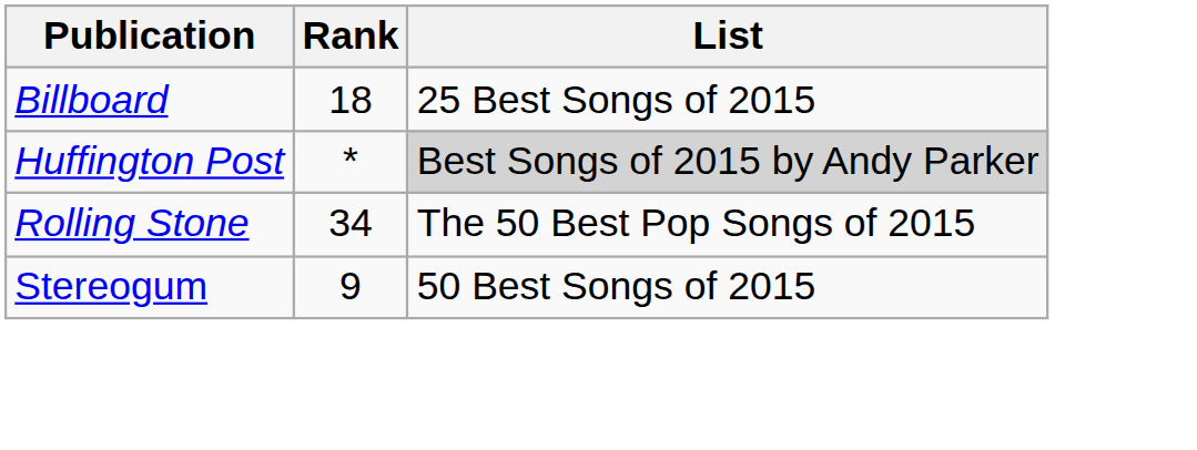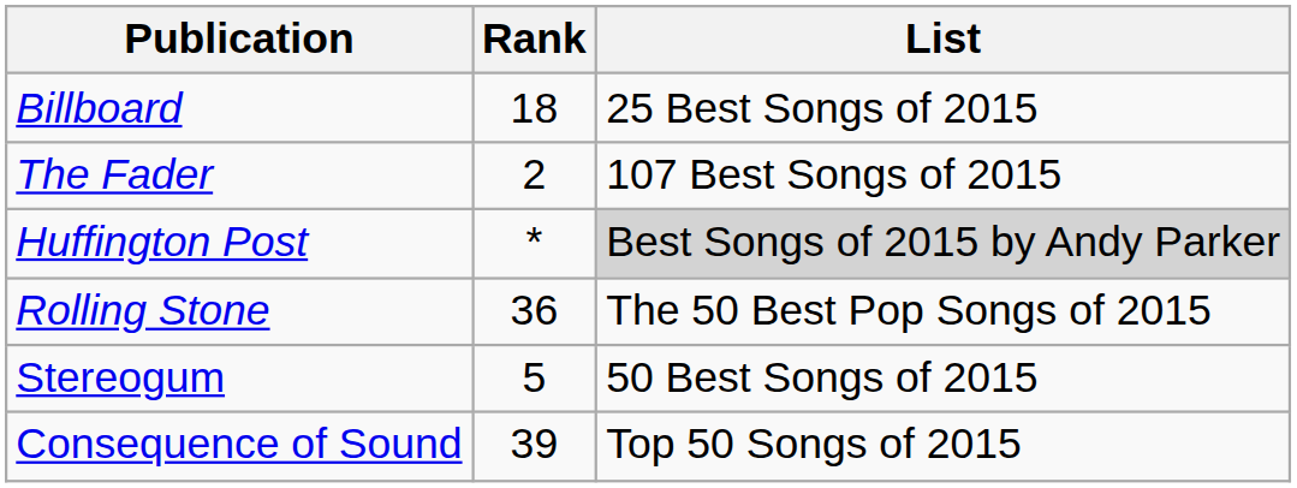+ row: The Fader | 2 | 107 Best Songs of 2015
Rolling Stone | Rank: 34 -> 36
Stereogum | Rank: 9 -> 5
+ row: Consequence of Sound | 39 | Top 50 Songs of 2015
